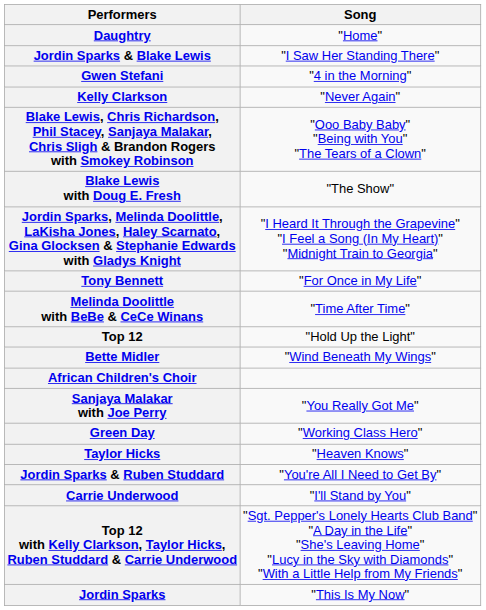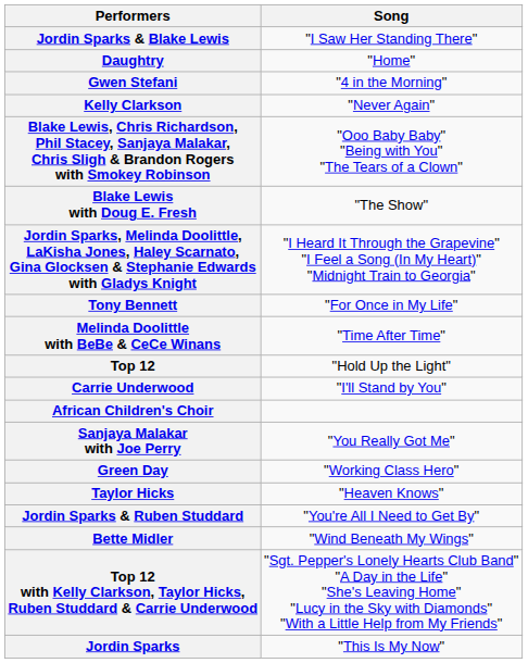rows swapped: Daughtry <-> Jordin Sparks & Blake Lewis
rows swapped: Carrie Underwood <-> Bette Midler
